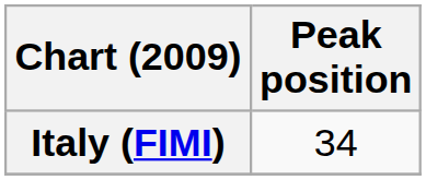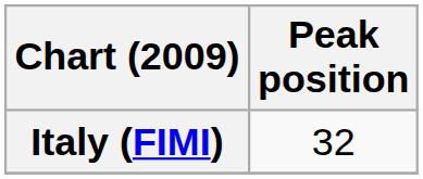Italy (FIMI) | Peak position: 34 -> 32
